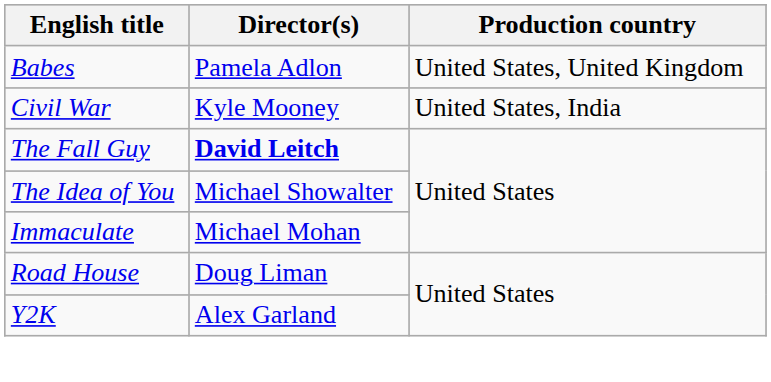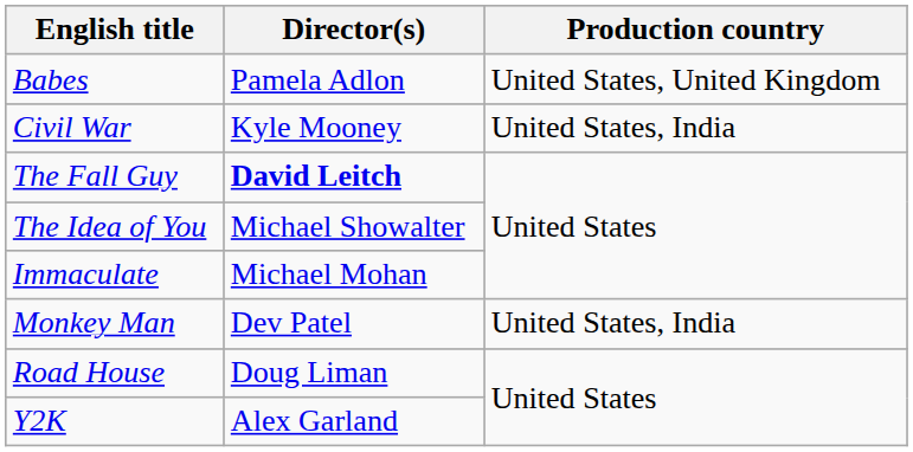+ row: Monkey Man | Dev Patel | United States, India
